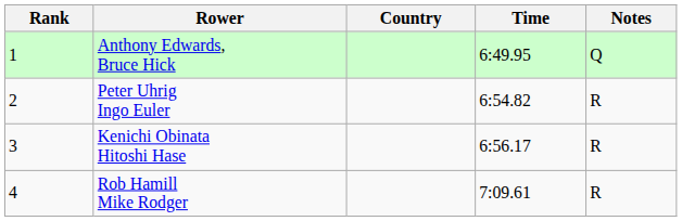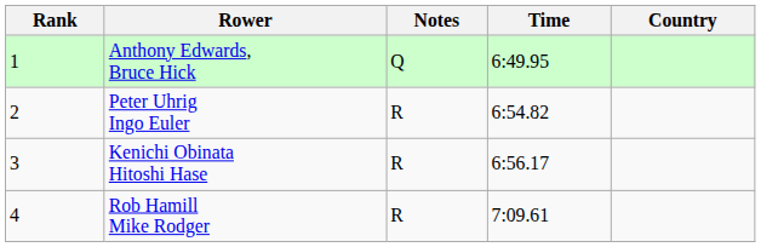columns swapped: Country <-> Notes
